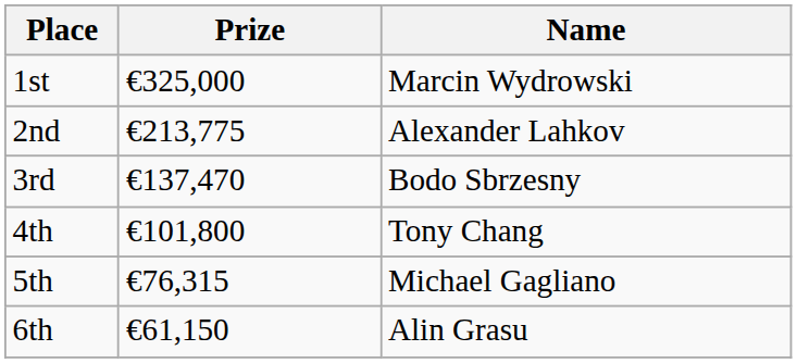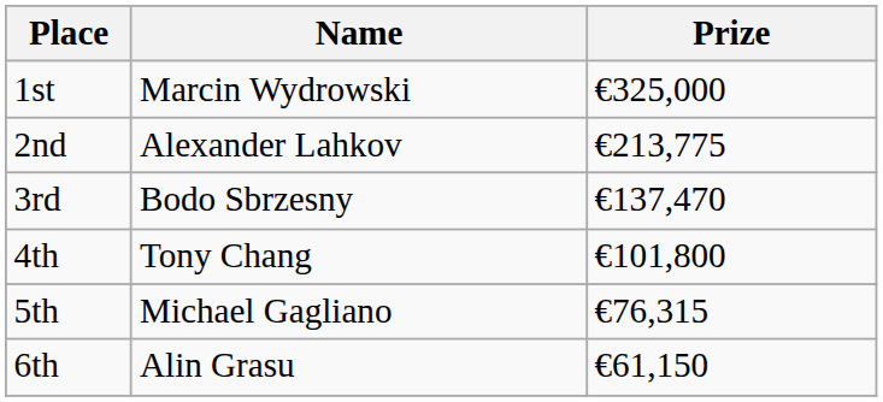columns swapped: Name <-> Prize
